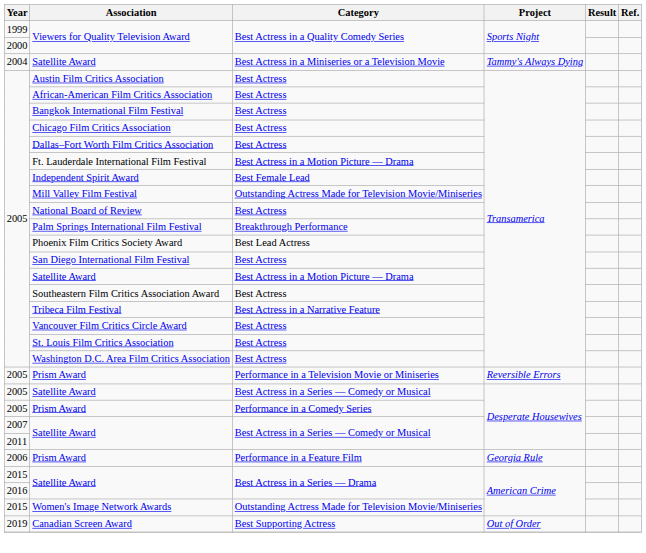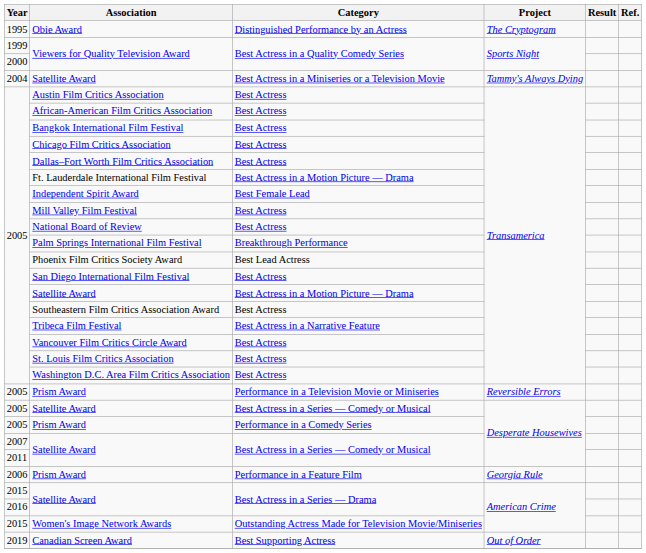+ row: 1995 | Obie Award | Distinguished Performance by an Actress | The Cryptogram
Mill Valley Film Festival | Category: Outstanding Actress Made for Television Movie/Miniseries -> Best Actress
